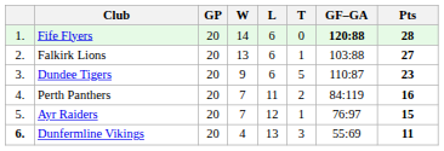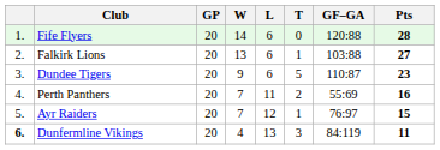Fife Flyers | GF–GA: bold -> normal
Perth Panthers | GF–GA: 84:119 -> 55:69
Dunfermline Vikings | GF–GA: 55:69 -> 84:119
